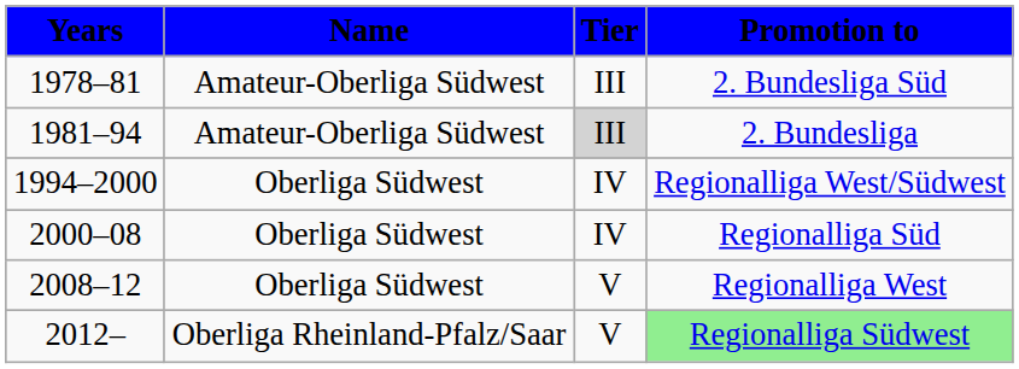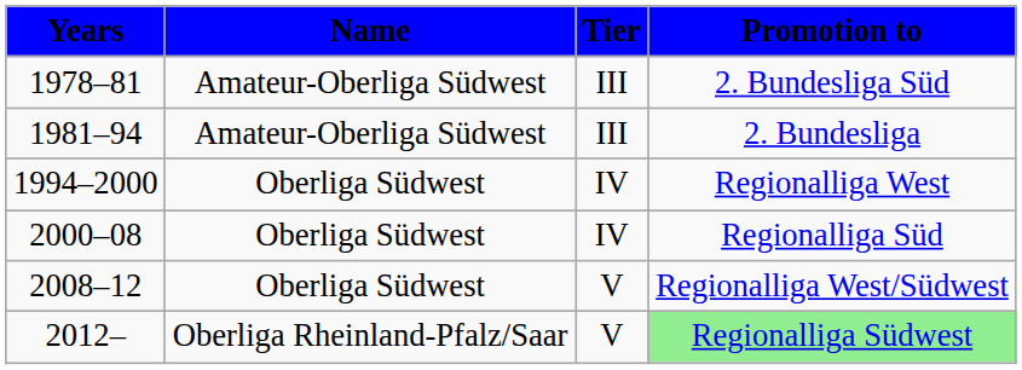1981–94 | Tier: lightgrey background -> no background
1994–2000 | Promotion to: Regionalliga West/Südwest -> Regionalliga West
2008–12 | Promotion to: Regionalliga West -> Regionalliga West/Südwest
